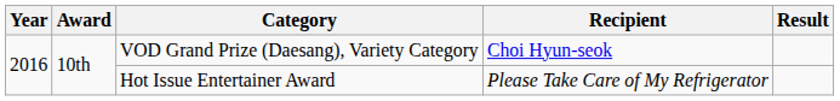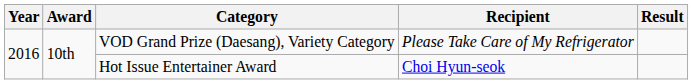VOD Grand Prize (Daesang), Variety Category | Recipient: Choi Hyun-seok -> Please Take Care of My Refrigerator
Hot Issue Entertainer Award | Recipient: Please Take Care of My Refrigerator -> Choi Hyun-seok
